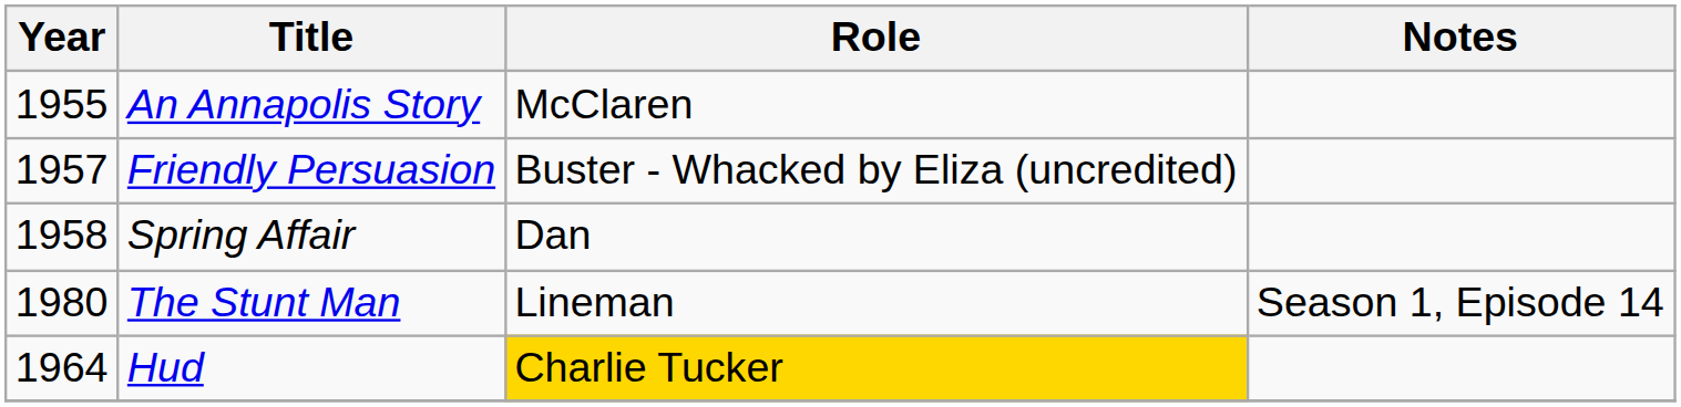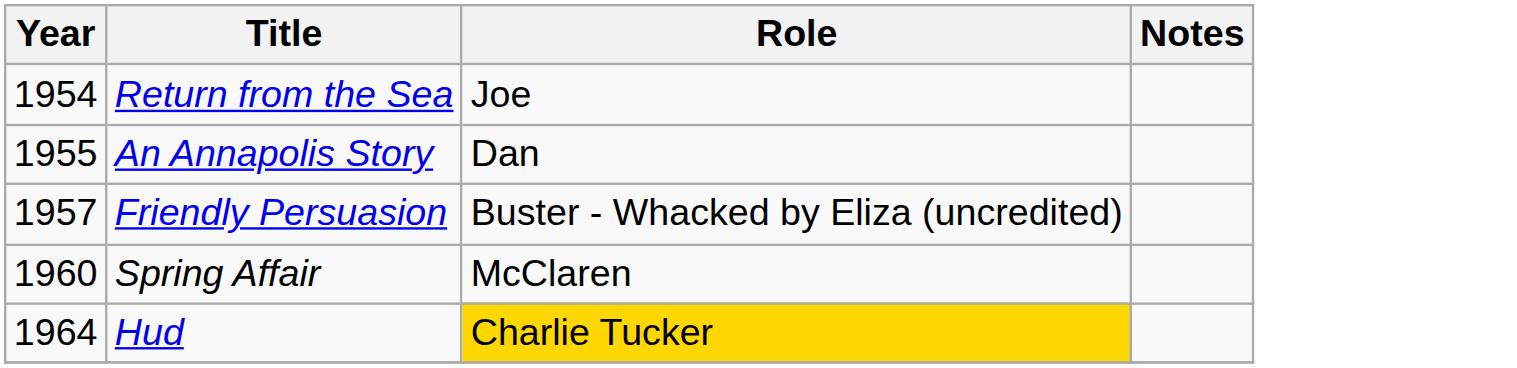+ row: 1954 | Return from the Sea | Joe
An Annapolis Story | Role: McClaren -> Dan
Spring Affair | Year: 1958 -> 1960
Spring Affair | Role: Dan -> McClaren
- row: 1980 | The Stunt Man | Lineman | Season 1, Episode 14
